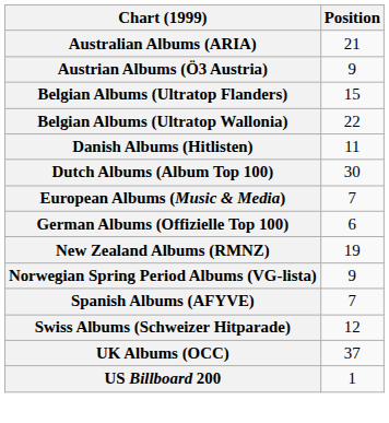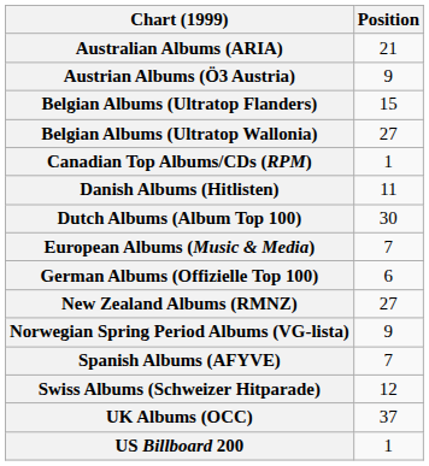Belgian Albums (Ultratop Wallonia) | Position: 22 -> 27
+ row: Canadian Top Albums/CDs (RPM) | 1
New Zealand Albums (RMNZ) | Position: 19 -> 27
